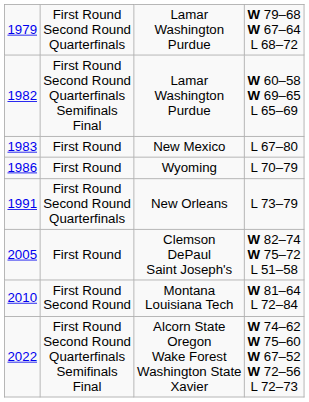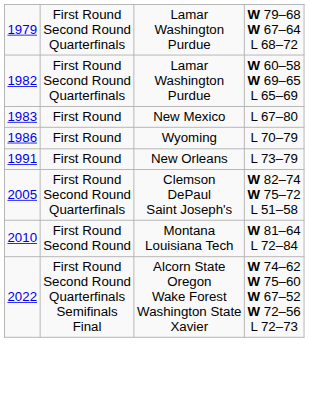Lamar Washington Purdue / W 60–58 W 69–65 L 65–69 | column 2: First Round Second Round Quarterfinals Semifinals Final -> First Round Second Round Quarterfinals
New Orleans | column 2: First Round Second Round Quarterfinals -> First Round
Clemson DePaul Saint Joseph's | column 2: First Round -> First Round Second Round Quarterfinals
